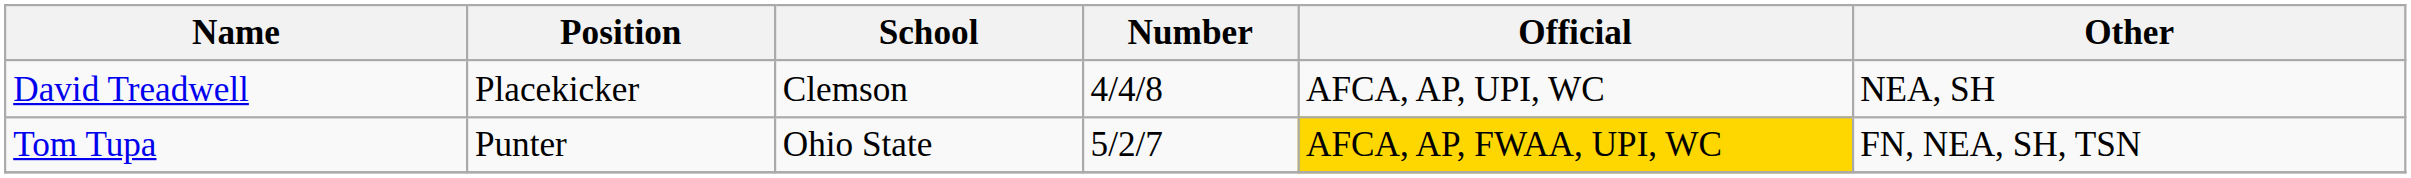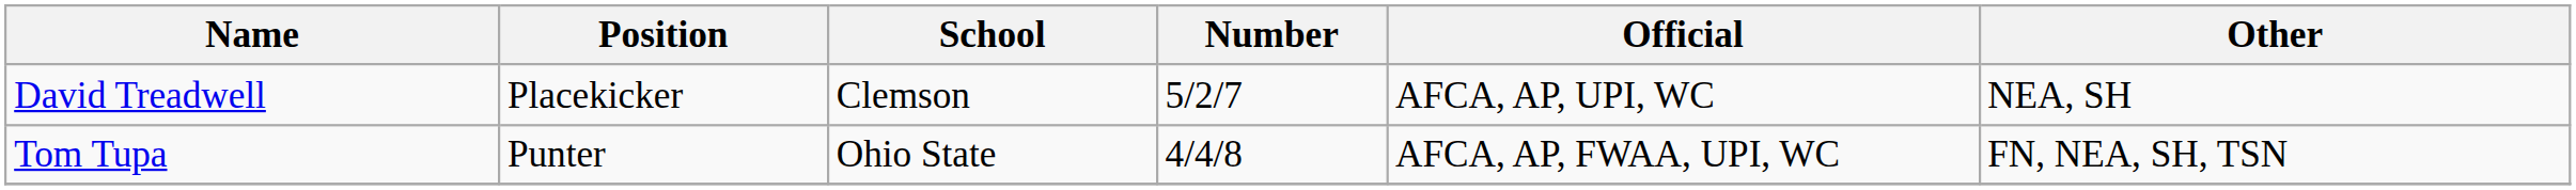David Treadwell | Number: 4/4/8 -> 5/2/7
Tom Tupa | Number: 5/2/7 -> 4/4/8
Tom Tupa | Official: gold background -> no background
